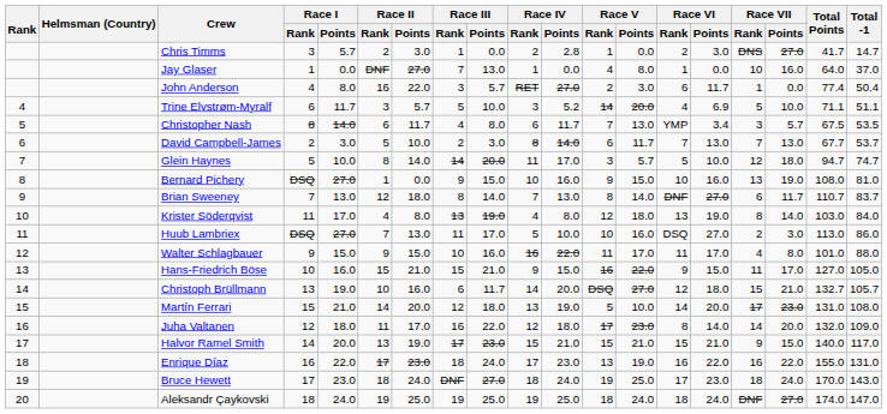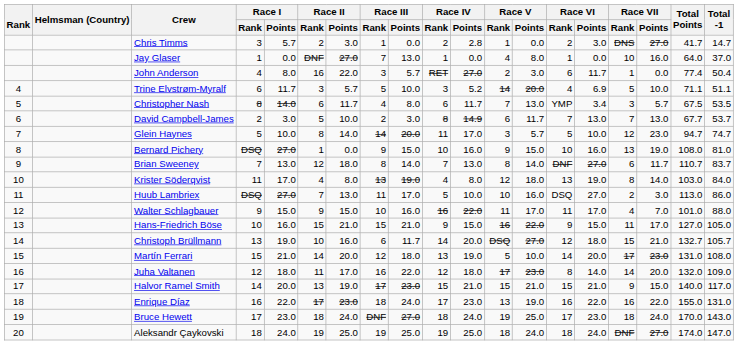David Campbell-James | Race IV / Points: 14.0 -> 14.9
Glein Haynes | Race VII / Points: 18.0 -> 23.0
Walter Schlagbauer | Race VII / Points: 8.0 -> 7.0
